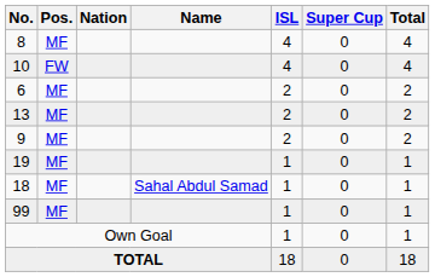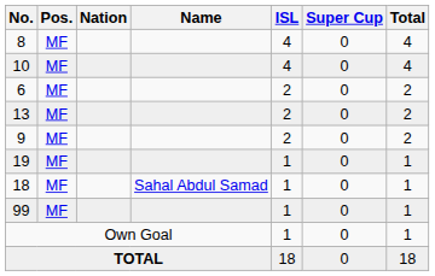10 | Pos.: FW -> MF
